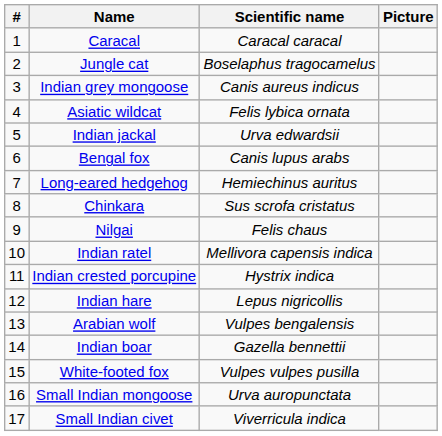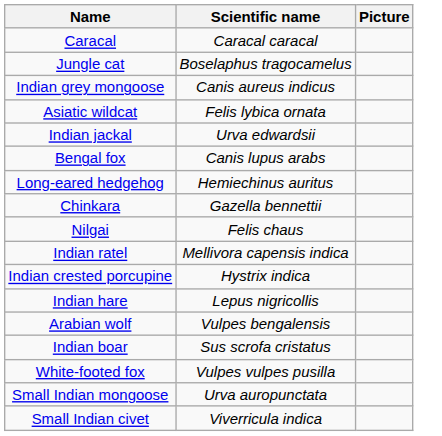- column: # | 1 | 2 | 3 | 4 | 5 | 6 | 7 | 8 | 9 | 10 | 11 | 12 | 13 | 14 | 15 | 16 | 17
Chinkara | Scientific name: Sus scrofa cristatus -> Gazella bennettii
Indian boar | Scientific name: Gazella bennettii -> Sus scrofa cristatus
